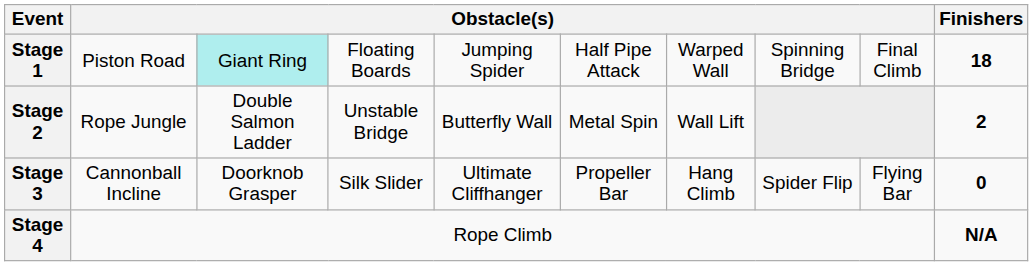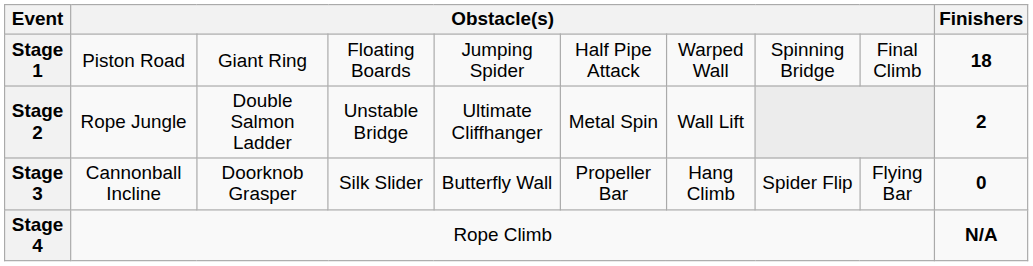Stage 1 | column 3: paleturquoise background -> no background
Stage 2 | column 5: Butterfly Wall -> Ultimate Cliffhanger
Stage 3 | column 5: Ultimate Cliffhanger -> Butterfly Wall
